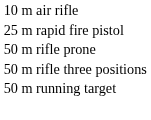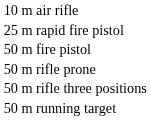+ row: 50 m fire pistol
